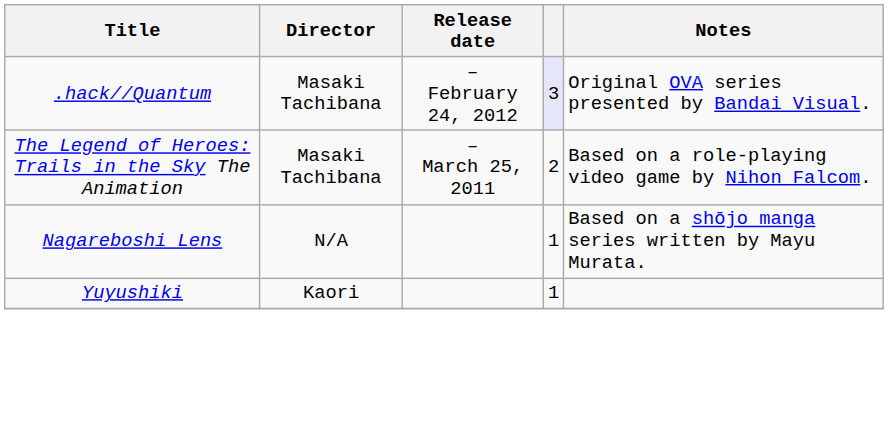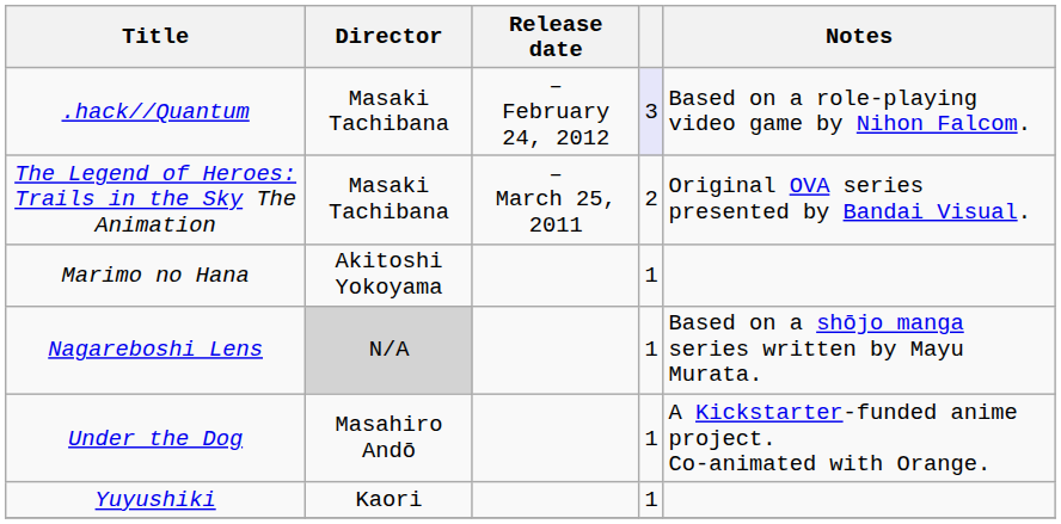.hack//Quantum | Notes: Original OVA series presented by Bandai Visual. -> Based on a role-playing video game by Nihon Falcom.
The Legend of Heroes: Trails in the Sky The Animation | Notes: Based on a role-playing video game by Nihon Falcom. -> Original OVA series presented by Bandai Visual.
+ row: Marimo no Hana | Akitoshi Yokoyama | 1
Nagareboshi Lens | Director: no background -> lightgrey background
+ row: Under the Dog | Masahiro Andō | 1 | A Kickstarter-funded anime project. Co-animated with Orange.
